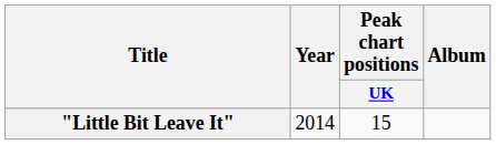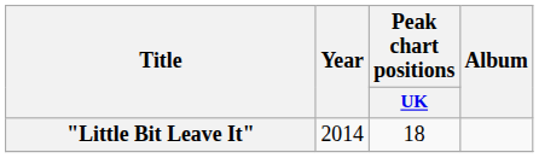"Little Bit Leave It" | Peak chart positions / UK: 15 -> 18
